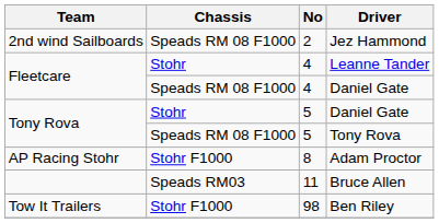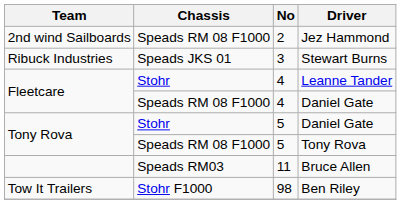+ row: Ribuck Industries | Speads JKS 01 | 3 | Stewart Burns
- row: AP Racing Stohr | Stohr F1000 | 8 | Adam Proctor
